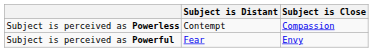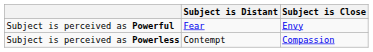rows swapped: Subject is perceived as Powerful <-> Subject is perceived as Powerless
